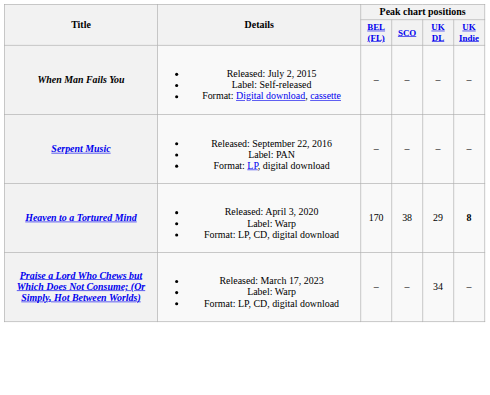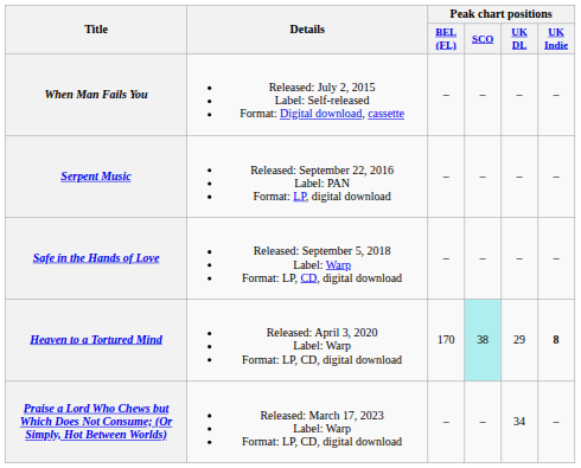+ row: Safe in the Hands of Love | Released: September 5, 2018 Label: Warp Format: LP, CD, digital download | – | – | – | –
Heaven to a Tortured Mind | Peak chart positions / SCO: no background -> paleturquoise background
